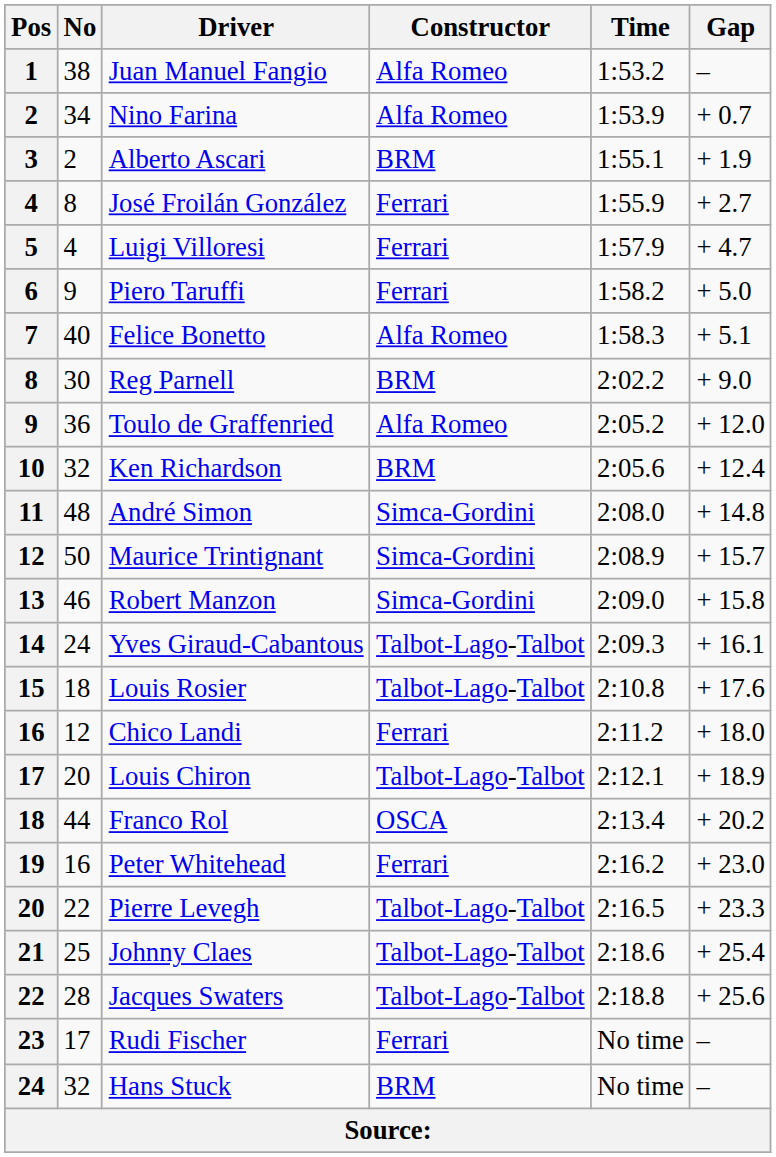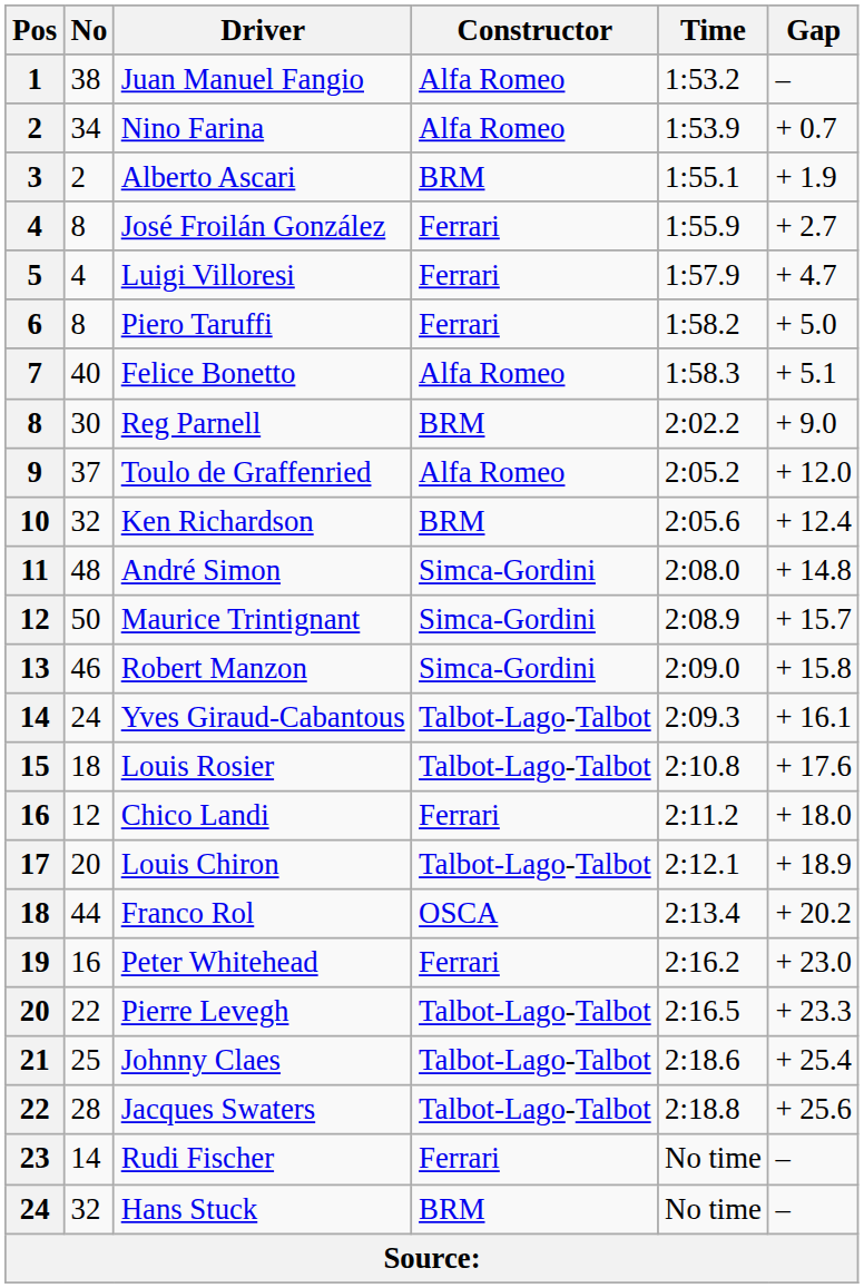Piero Taruffi | No: 9 -> 8
Toulo de Graffenried | No: 36 -> 37
Rudi Fischer | No: 17 -> 14
